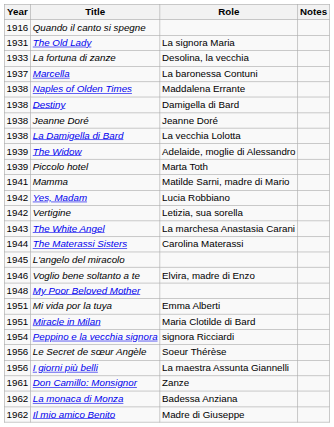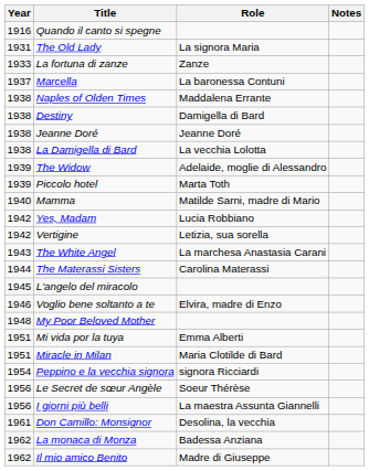La fortuna di zanze | Role: Desolina, la vecchia -> Zanze
Mamma | Year: 1941 -> 1940
Don Camillo: Monsignor | Role: Zanze -> Desolina, la vecchia
